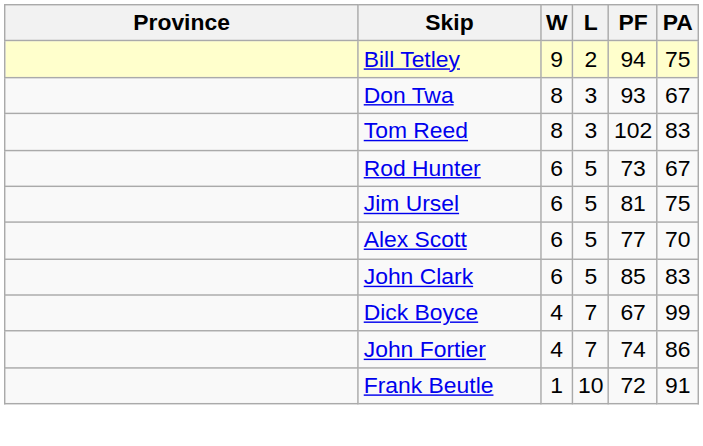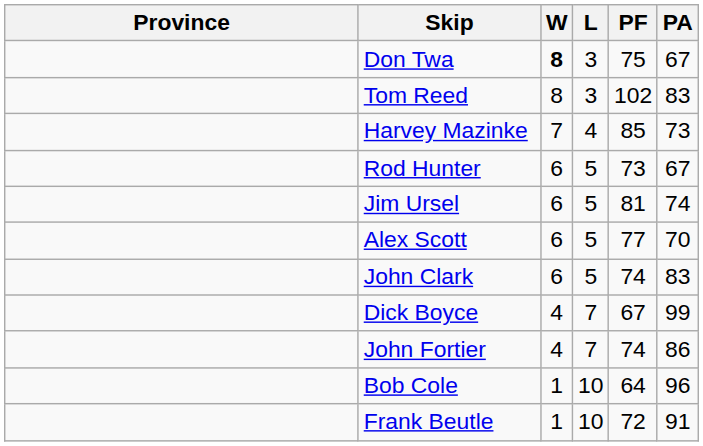- row: Bill Tetley | 9 | 2 | 94 | 75
Don Twa | W: normal -> bold
Don Twa | PF: 93 -> 75
+ row: Harvey Mazinke | 7 | 4 | 85 | 73
Jim Ursel | PA: 75 -> 74
John Clark | PF: 85 -> 74
+ row: Bob Cole | 1 | 10 | 64 | 96
